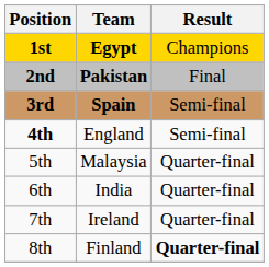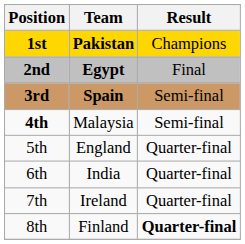1st | Team: Egypt -> Pakistan
2nd | Team: Pakistan -> Egypt
4th | Team: England -> Malaysia
5th | Team: Malaysia -> England
